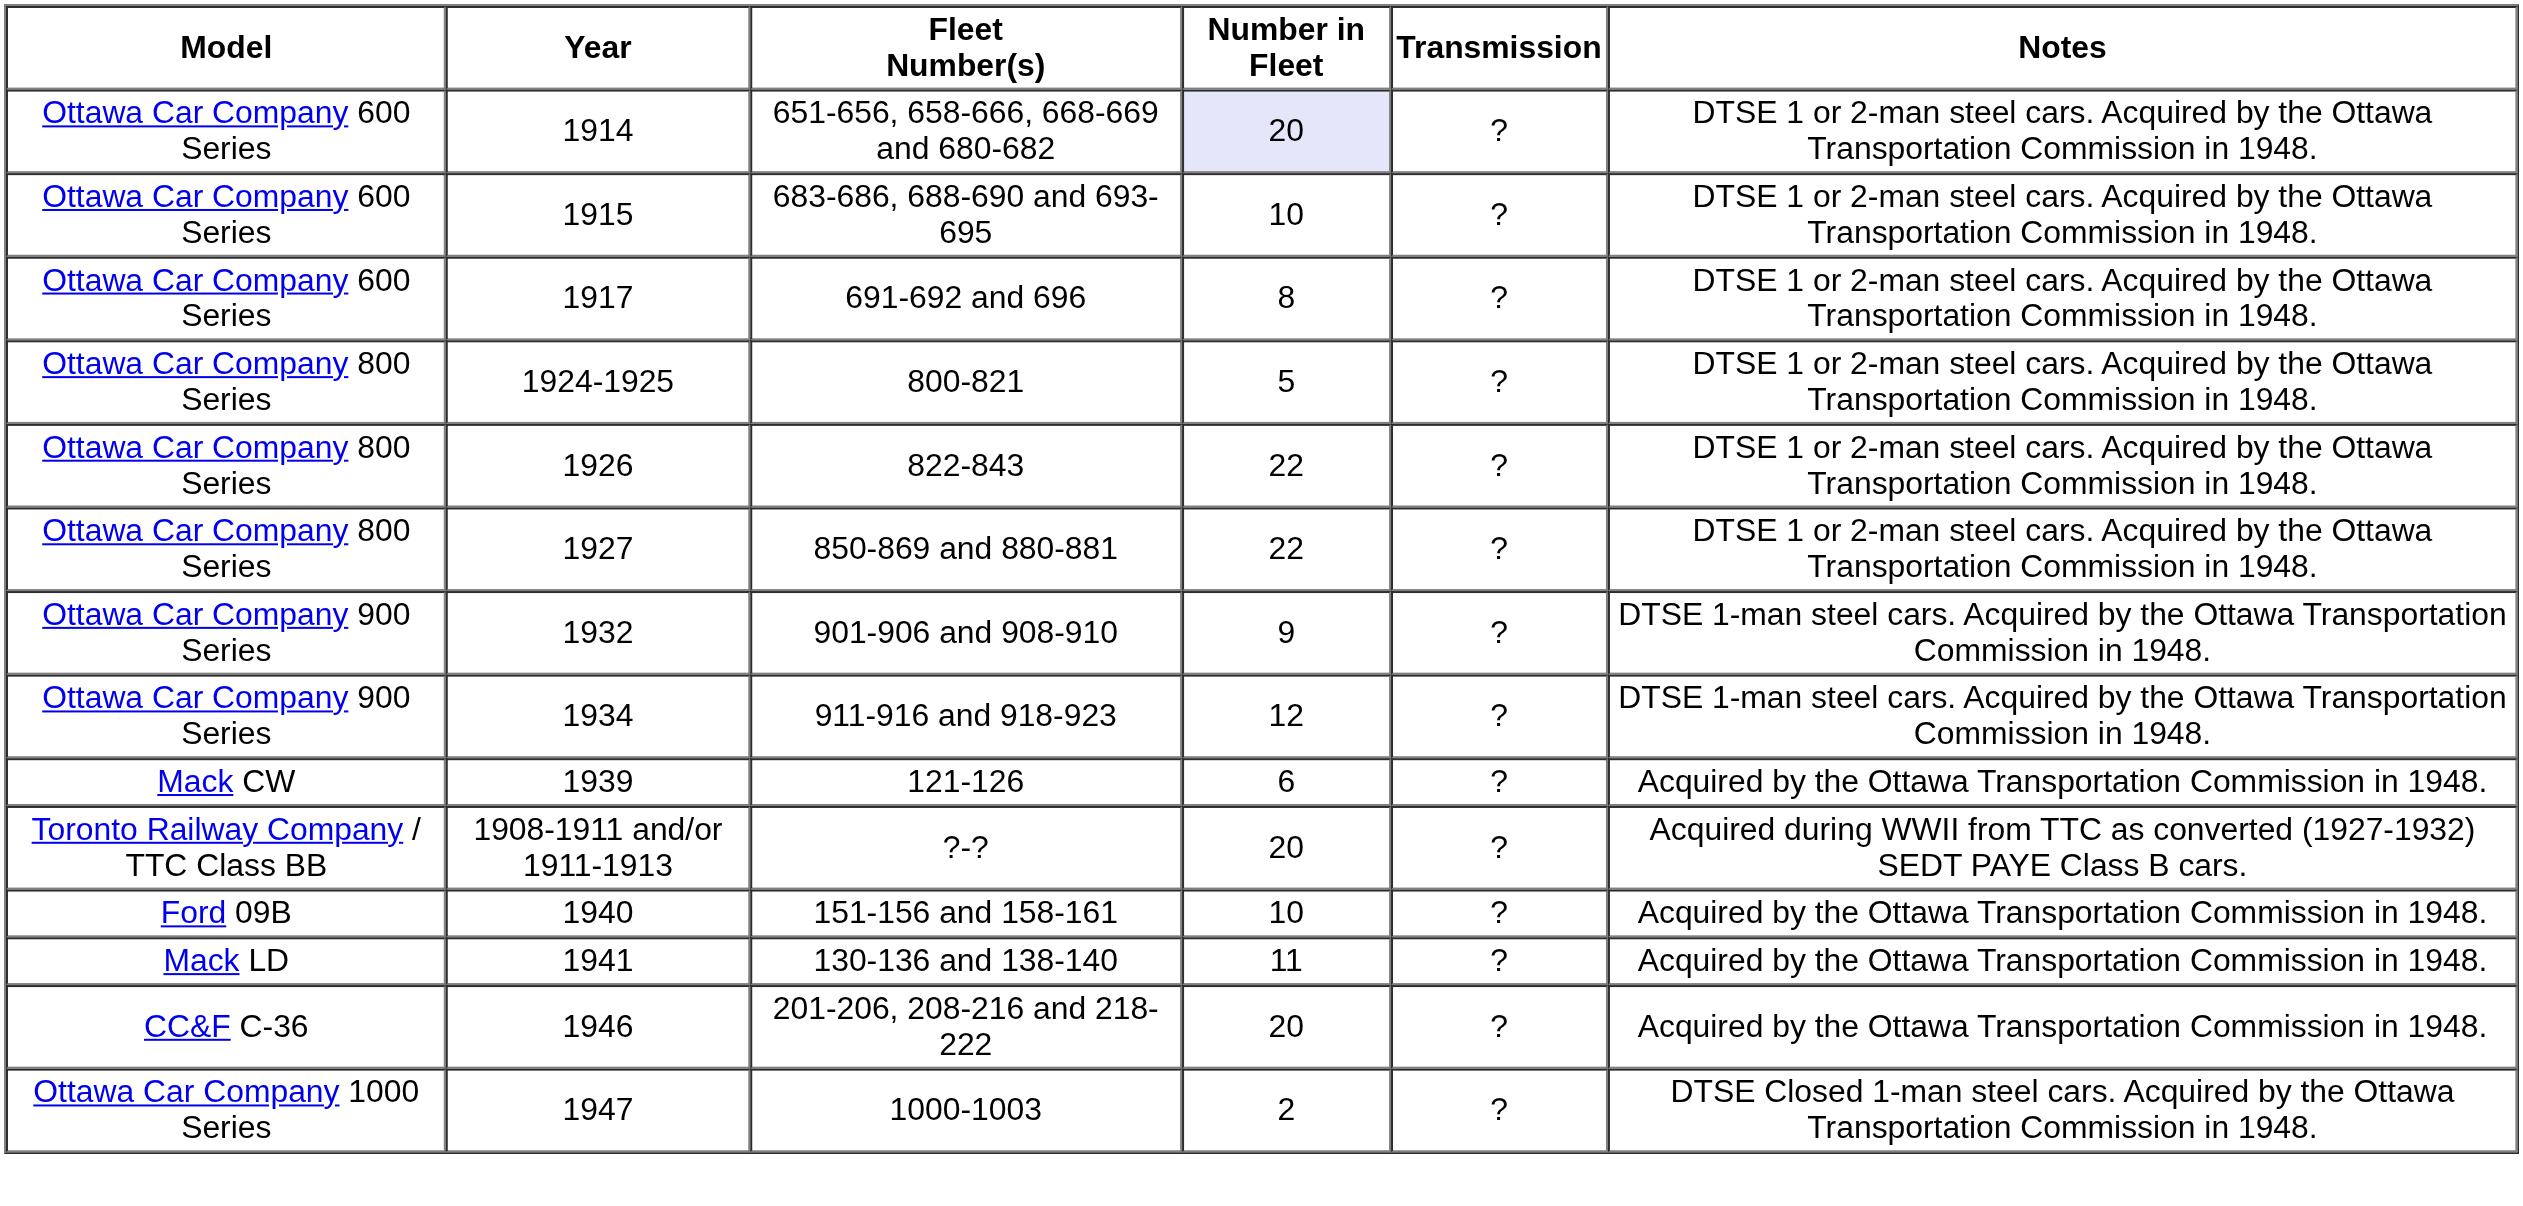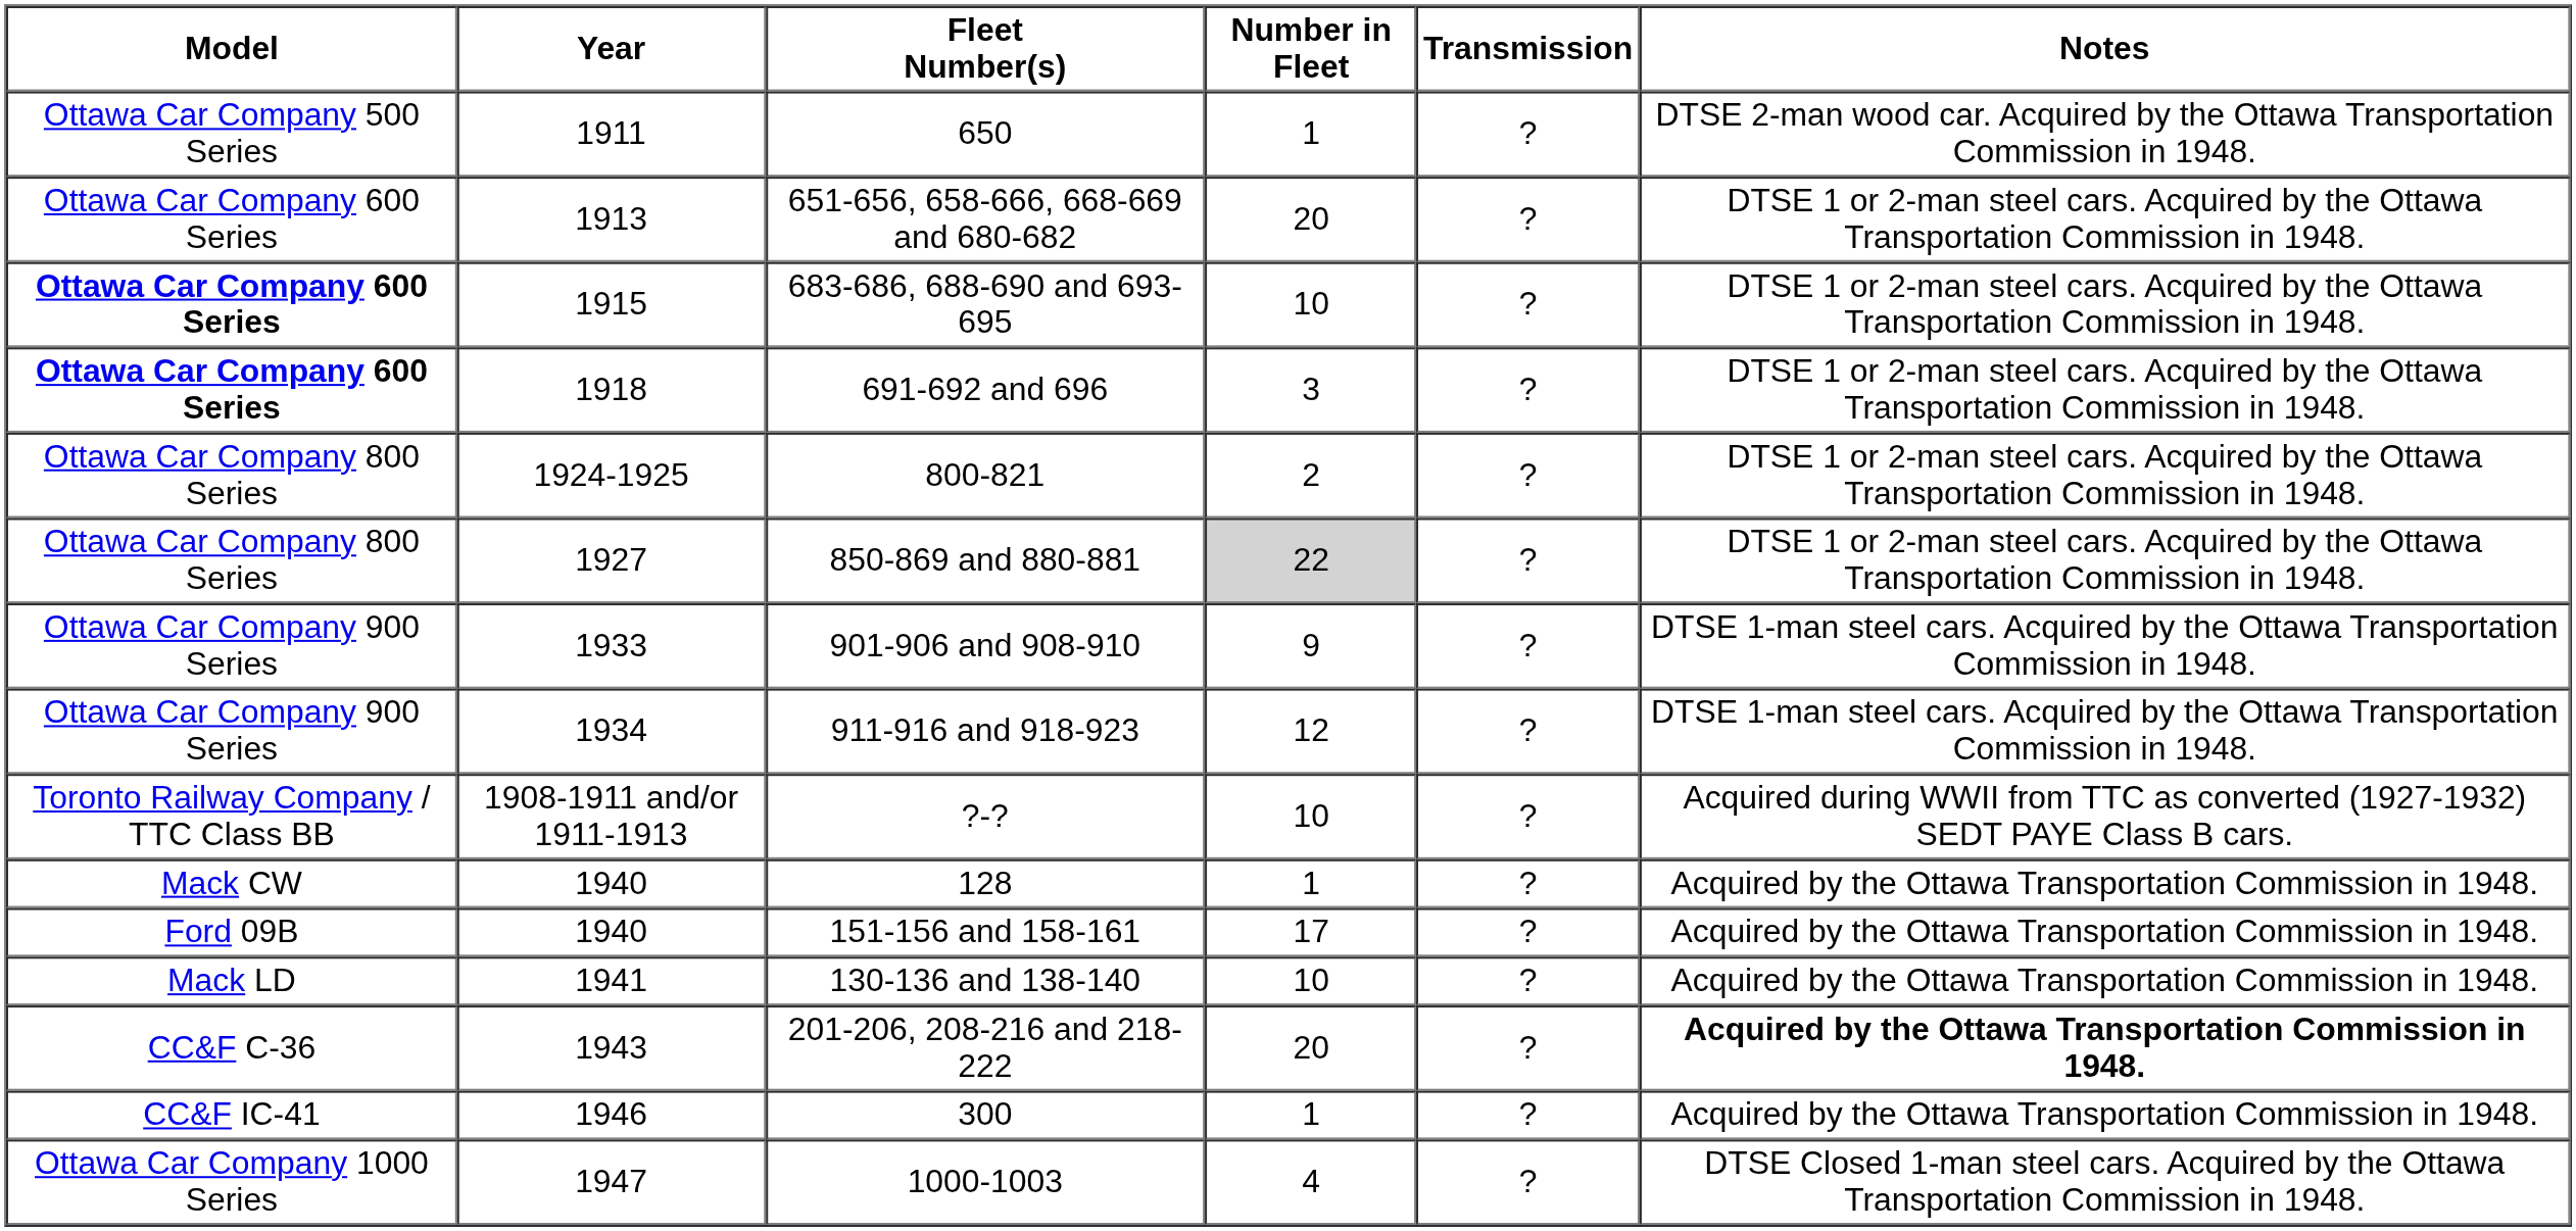+ row: Ottawa Car Company 500 Series | 1911 | 650 | 1 | ? | DTSE 2-man wood car. Acquired by the Ottawa Transportation Commission in 1948.
651-656, 658-666, 668-669 and 680-682 | Year: 1914 -> 1913
651-656, 658-666, 668-669 and 680-682 | Number in Fleet: lavender background -> no background
683-686, 688-690 and 693-695 | Model: normal -> bold
691-692 and 696 | Model: normal -> bold
691-692 and 696 | Year: 1917 -> 1918
691-692 and 696 | Number in Fleet: 8 -> 3
800-821 | Number in Fleet: 5 -> 2
- row: Ottawa Car Company 800 Series | 1926 | 822-843 | 22 | ? | DTSE 1 or 2-man steel cars. Acquired by the Ottawa Transportation Commission in 1948.
850-869 and 880-881 | Number in Fleet: no background -> lightgrey background
901-906 and 908-910 | Year: 1932 -> 1933
- row: Mack CW | 1939 | 121-126 | 6 | ? | Acquired by the Ottawa Transportation Commission in 1948.
?-? | Number in Fleet: 20 -> 10
+ row: Mack CW | 1940 | 128 | 1 | ? | Acquired by the Ottawa Transportation Commission in 1948.
151-156 and 158-161 | Number in Fleet: 10 -> 17
130-136 and 138-140 | Number in Fleet: 11 -> 10
201-206, 208-216 and 218-222 | Year: 1946 -> 1943
201-206, 208-216 and 218-222 | Notes: normal -> bold
+ row: CC&F IC-41 | 1946 | 300 | 1 | ? | Acquired by the Ottawa Transportation Commission in 1948.
1000-1003 | Number in Fleet: 2 -> 4
